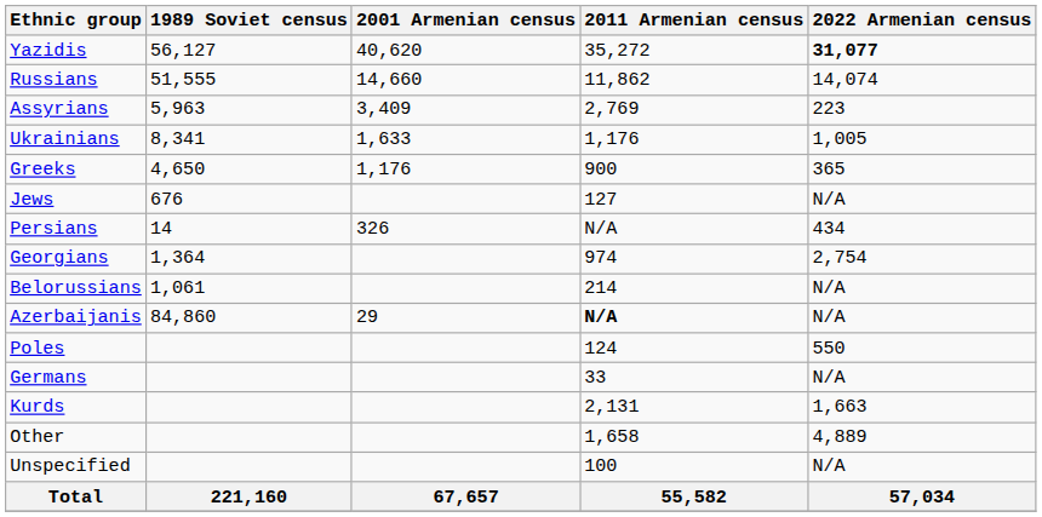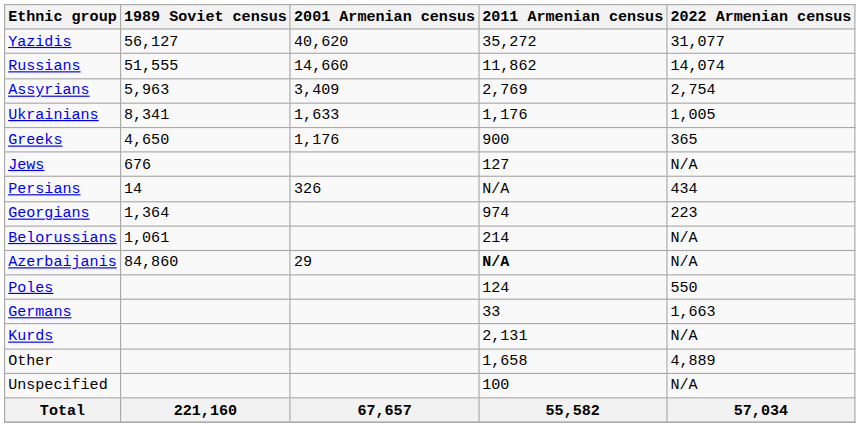Yazidis | 2022 Armenian census: bold -> normal
Assyrians | 2022 Armenian census: 223 -> 2,754
Georgians | 2022 Armenian census: 2,754 -> 223
Germans | 2022 Armenian census: N/A -> 1,663
Kurds | 2022 Armenian census: 1,663 -> N/A
